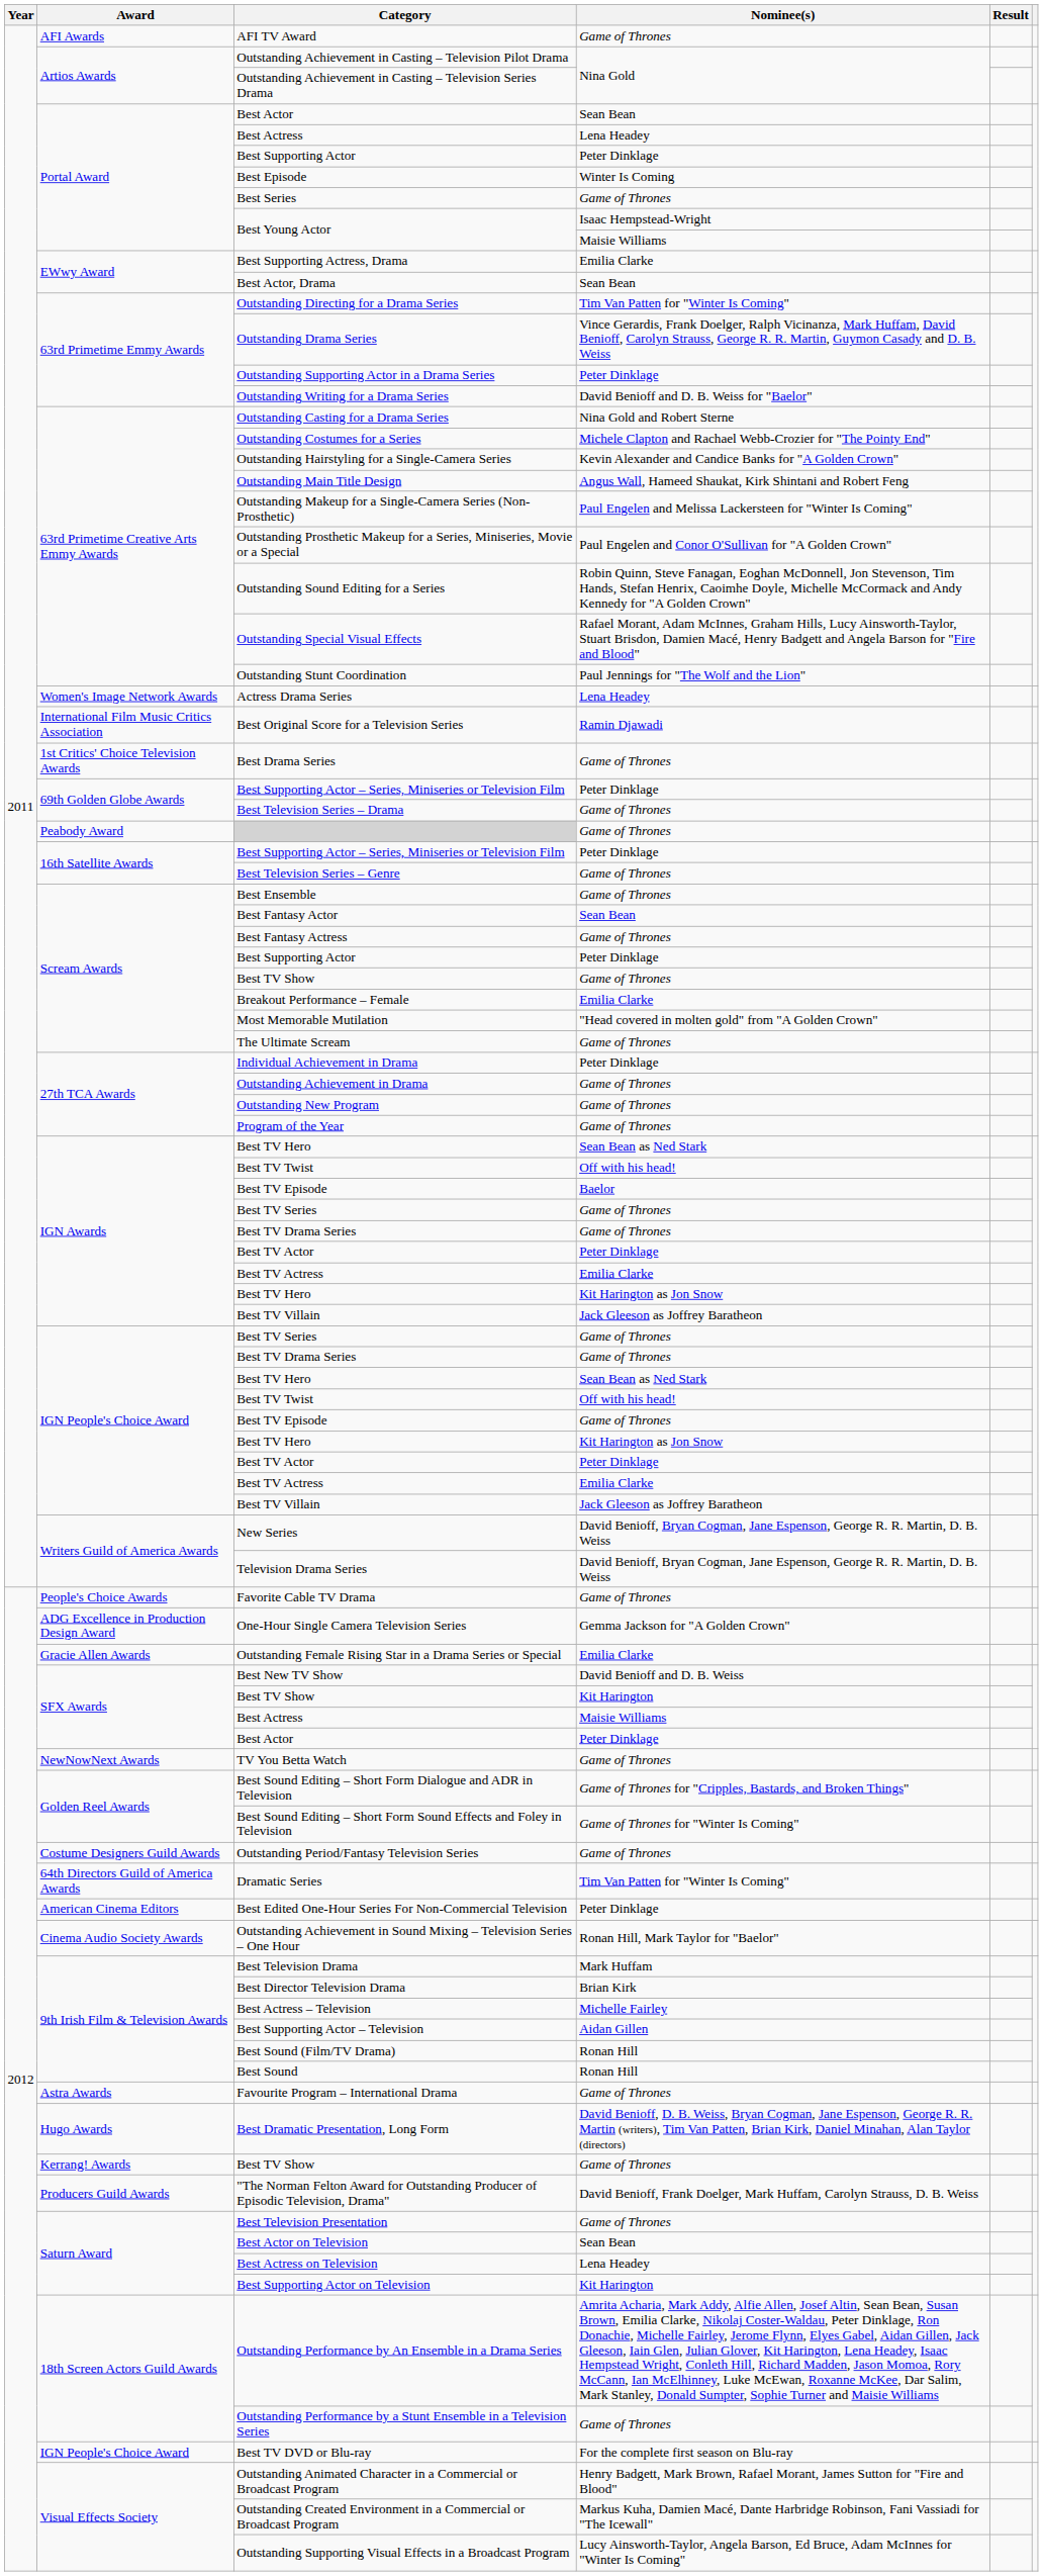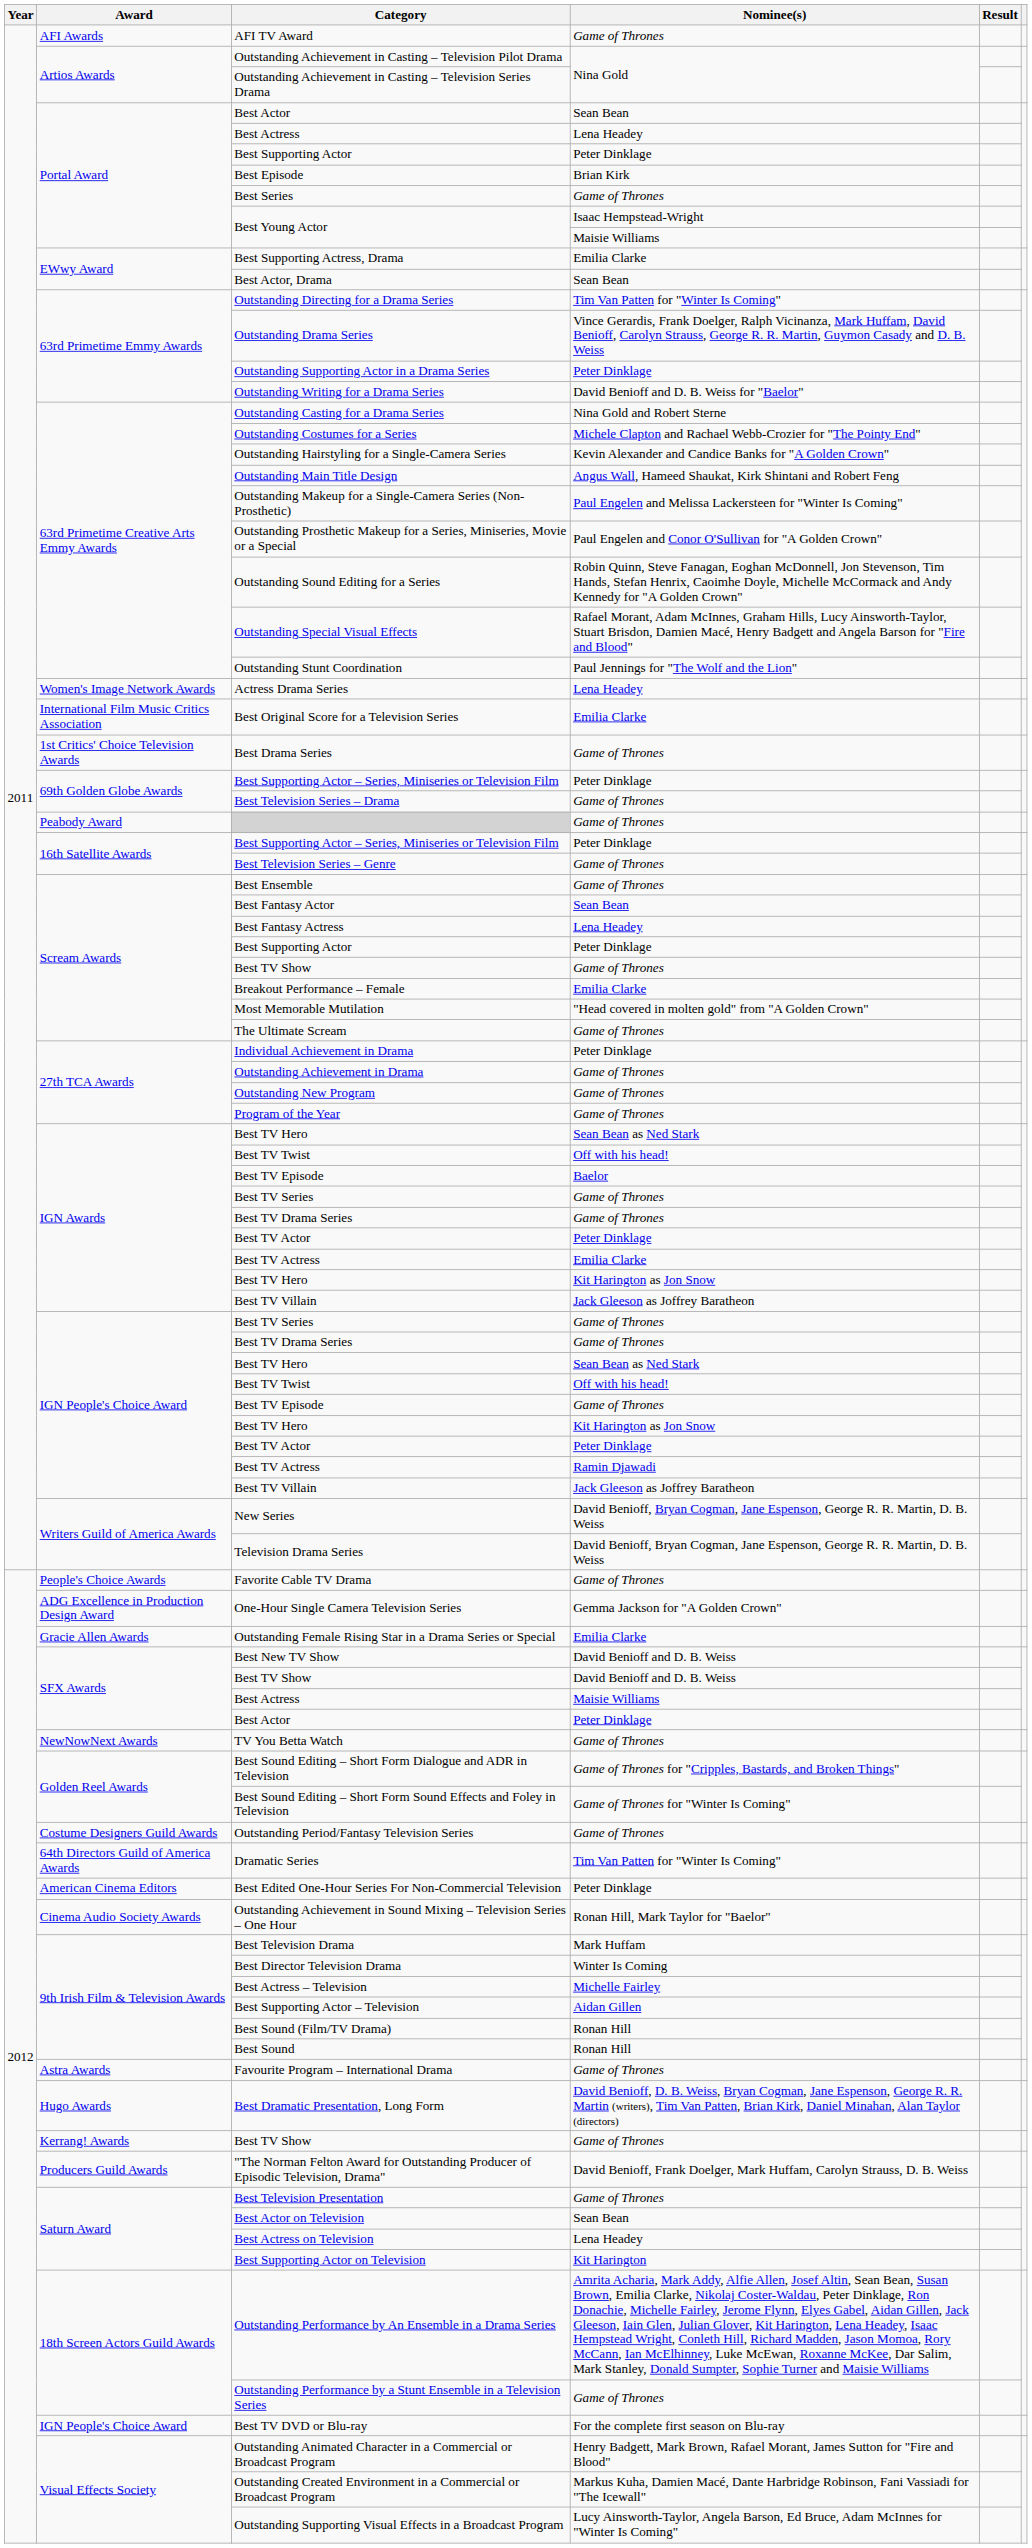Best Episode | Nominee(s): Winter Is Coming -> Brian Kirk
Best Original Score for a Television Series | Nominee(s): Ramin Djawadi -> Emilia Clarke
Best Fantasy Actress | Nominee(s): Game of Thrones -> Lena Headey
IGN People's Choice Award / Best TV Actress | Nominee(s): Emilia Clarke -> Ramin Djawadi
SFX Awards / Best TV Show | Nominee(s): Kit Harington -> David Benioff and D. B. Weiss
Best Director Television Drama | Nominee(s): Brian Kirk -> Winter Is Coming
